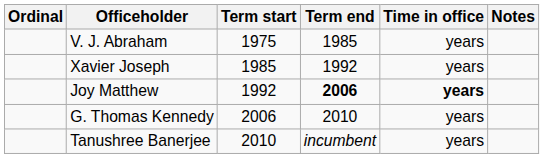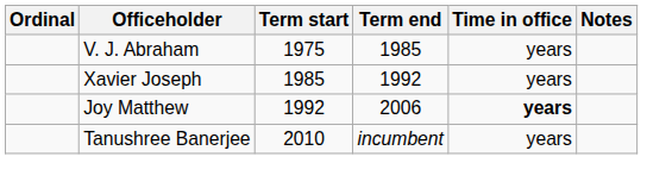Joy Matthew | Term end: bold -> normal
- row: G. Thomas Kennedy | 2006 | 2010 | years
